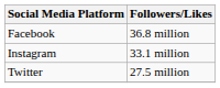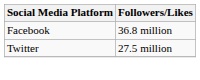- row: Instagram | 33.1 million
